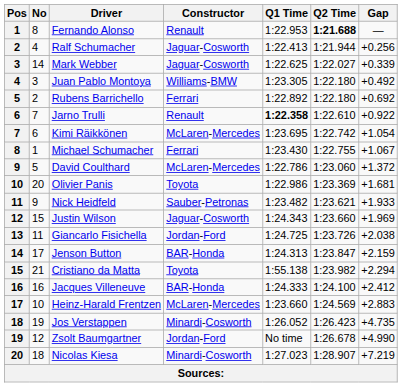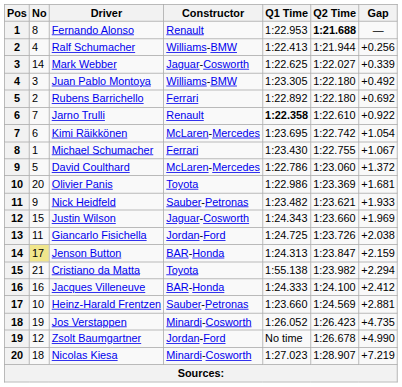Ralf Schumacher | Constructor: Jaguar-Cosworth -> Williams-BMW
Jenson Button | No: no background -> khaki background
Heinz-Harald Frentzen | Constructor: McLaren-Mercedes -> Sauber-Petronas
Heinz-Harald Frentzen | Gap: +2.883 -> +2.881
